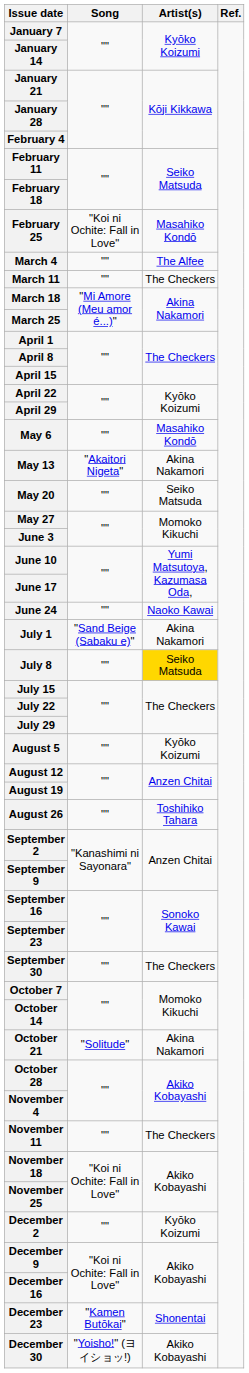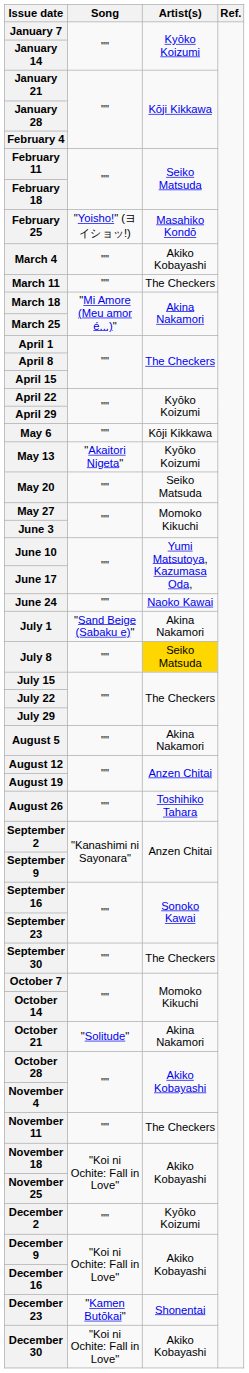February 25 | Song: "Koi ni Ochite: Fall in Love" -> "Yoisho!" (ヨイショッ!)
March 4 | Artist(s): The Alfee -> Akiko Kobayashi
May 6 | Artist(s): Masahiko Kondō -> Kōji Kikkawa
May 13 | Artist(s): Akina Nakamori -> Kyōko Koizumi
August 5 | Artist(s): Kyōko Koizumi -> Akina Nakamori
December 30 | Song: "Yoisho!" (ヨイショッ!) -> "Koi ni Ochite: Fall in Love"
